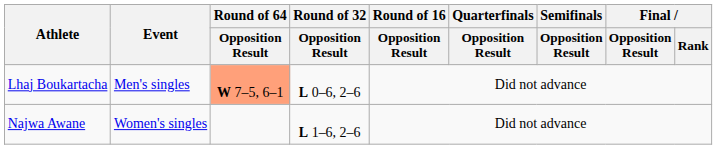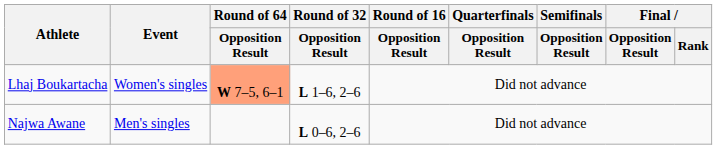Lhaj Boukartacha | Event: Men's singles -> Women's singles
Lhaj Boukartacha | Round of 32 / Opposition Result: L 0–6, 2–6 -> L 1–6, 2–6
Najwa Awane | Event: Women's singles -> Men's singles
Najwa Awane | Round of 32 / Opposition Result: L 1–6, 2–6 -> L 0–6, 2–6
